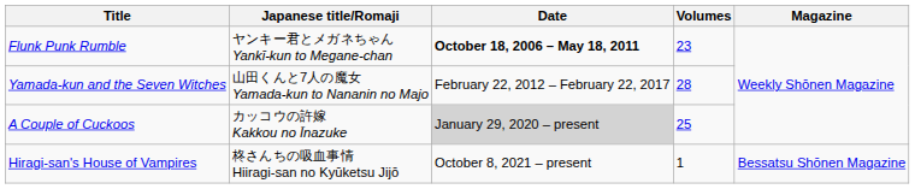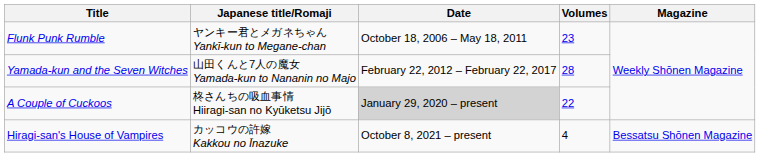Flunk Punk Rumble | Date: bold -> normal
A Couple of Cuckoos | Japanese title/Romaji: カッコウの許嫁 Kakkou no Īnazuke -> 柊さんちの吸血事情 Hiiragi-san no Kyūketsu Jijō
A Couple of Cuckoos | Volumes: 25 -> 22
Hiragi-san's House of Vampires | Japanese title/Romaji: 柊さんちの吸血事情 Hiiragi-san no Kyūketsu Jijō -> カッコウの許嫁 Kakkou no Īnazuke
Hiragi-san's House of Vampires | Volumes: 1 -> 4
